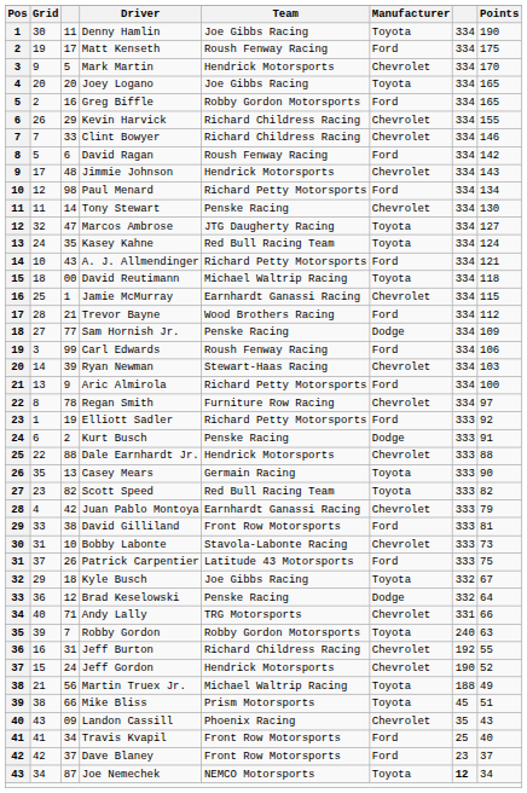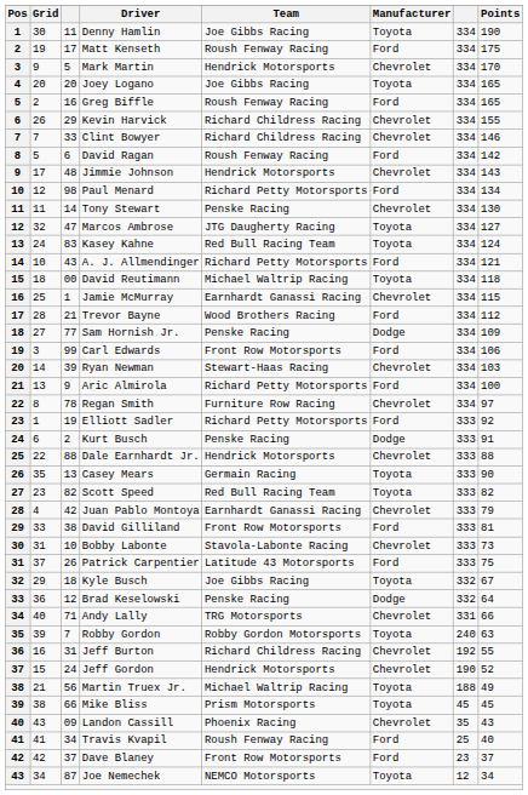Greg Biffle | Team: Robby Gordon Motorsports -> Roush Fenway Racing
Kasey Kahne | column 3: 35 -> 83
Carl Edwards | Team: Roush Fenway Racing -> Front Row Motorsports
Mike Bliss | Points: 51 -> 45
Travis Kvapil | Team: Front Row Motorsports -> Roush Fenway Racing
Joe Nemechek | column 7: bold -> normal
